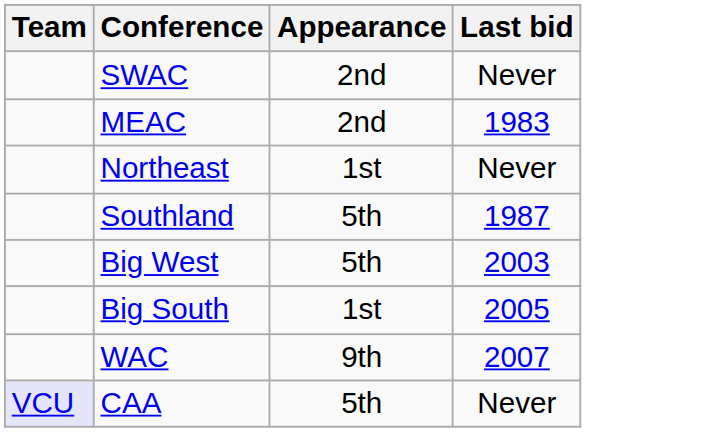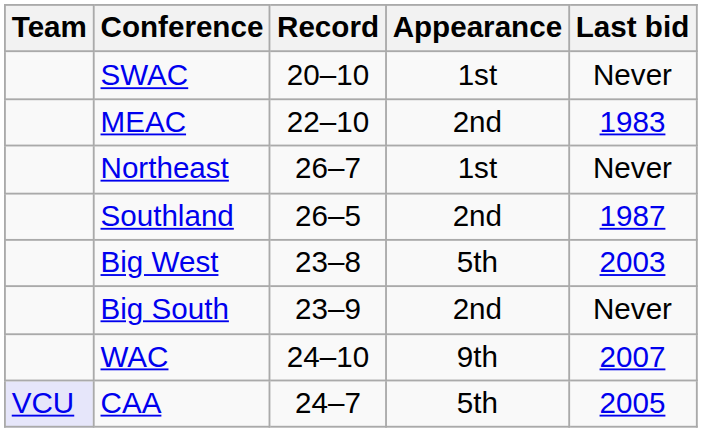+ column: Record | 20–10 | 22–10 | 26–7 | 26–5 | 23–8 | 23–9 | 24–10 | 24–7
SWAC | Appearance: 2nd -> 1st
Southland | Appearance: 5th -> 2nd
Big South | Appearance: 1st -> 2nd
Big South | Last bid: 2005 -> Never
CAA | Last bid: Never -> 2005
